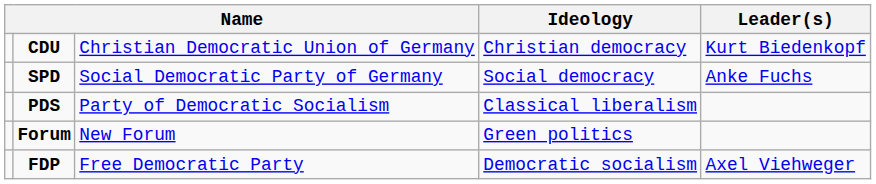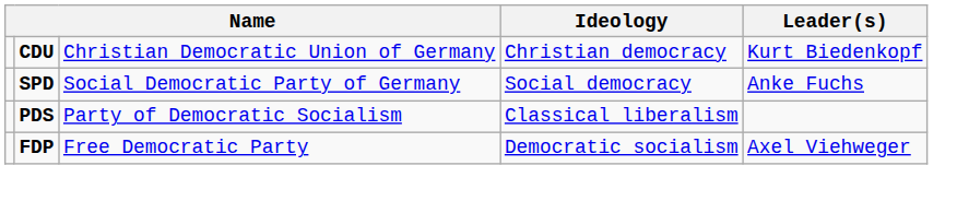- row: Forum | New Forum | Green politics
